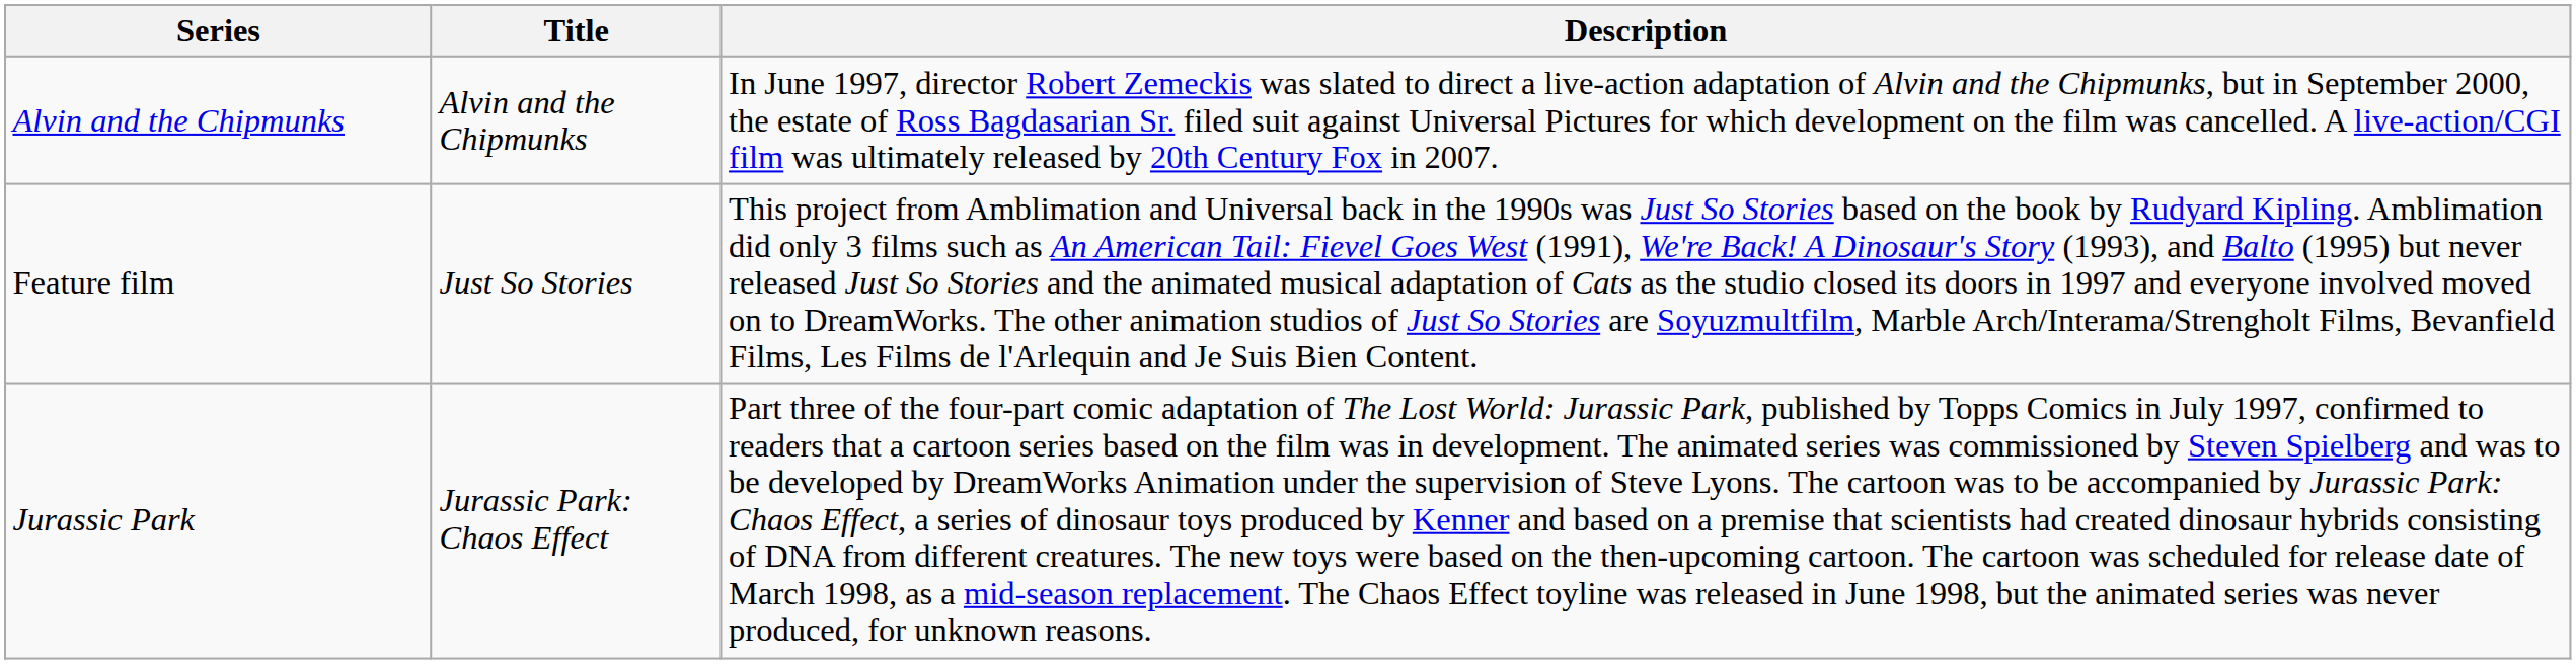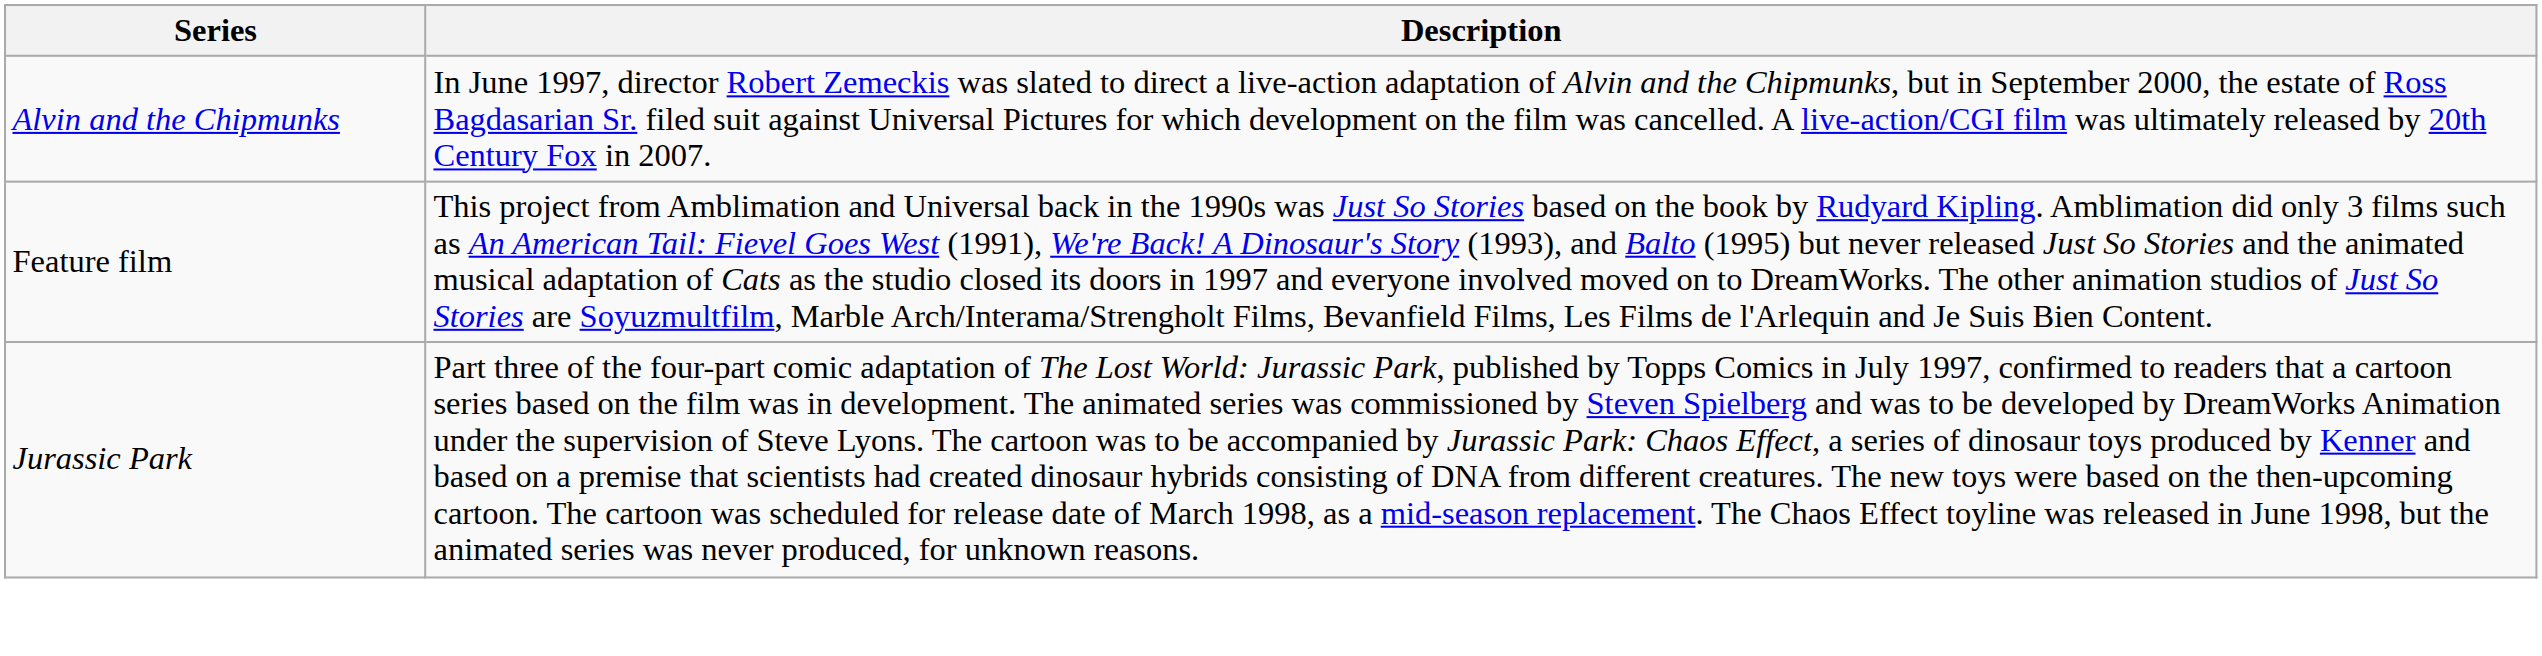- column: Title | Alvin and the Chipmunks | Just So Stories | Jurassic Park: Chaos Effect
